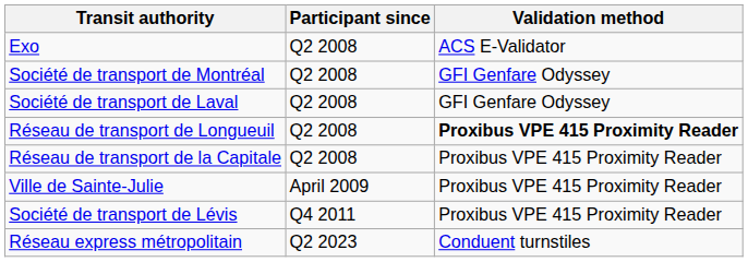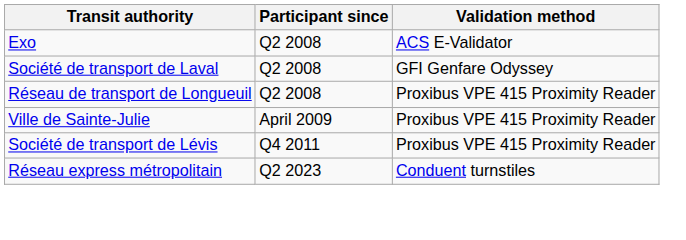- row: Société de transport de Montréal | Q2 2008 | GFI Genfare Odyssey
Réseau de transport de Longueuil | Validation method: bold -> normal
- row: Réseau de transport de la Capitale | Q2 2008 | Proxibus VPE 415 Proximity Reader
